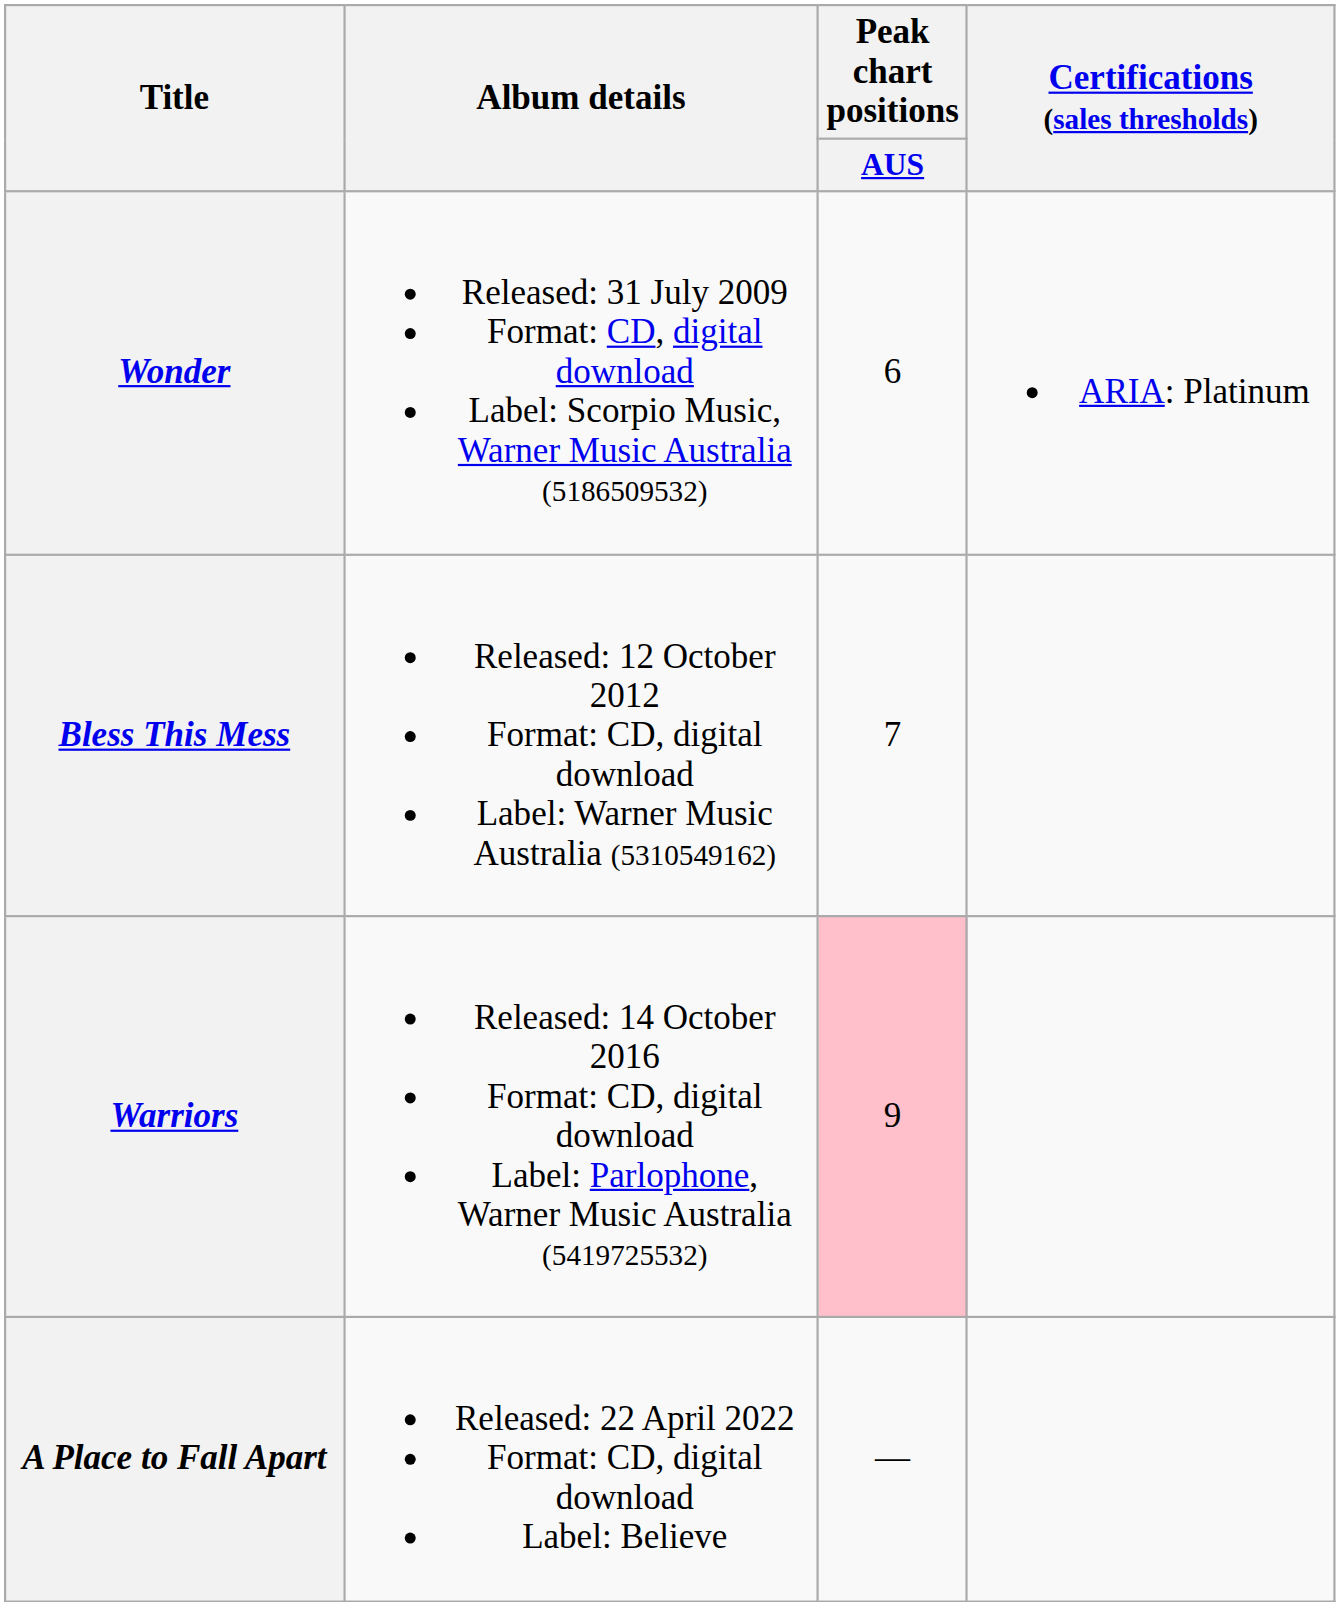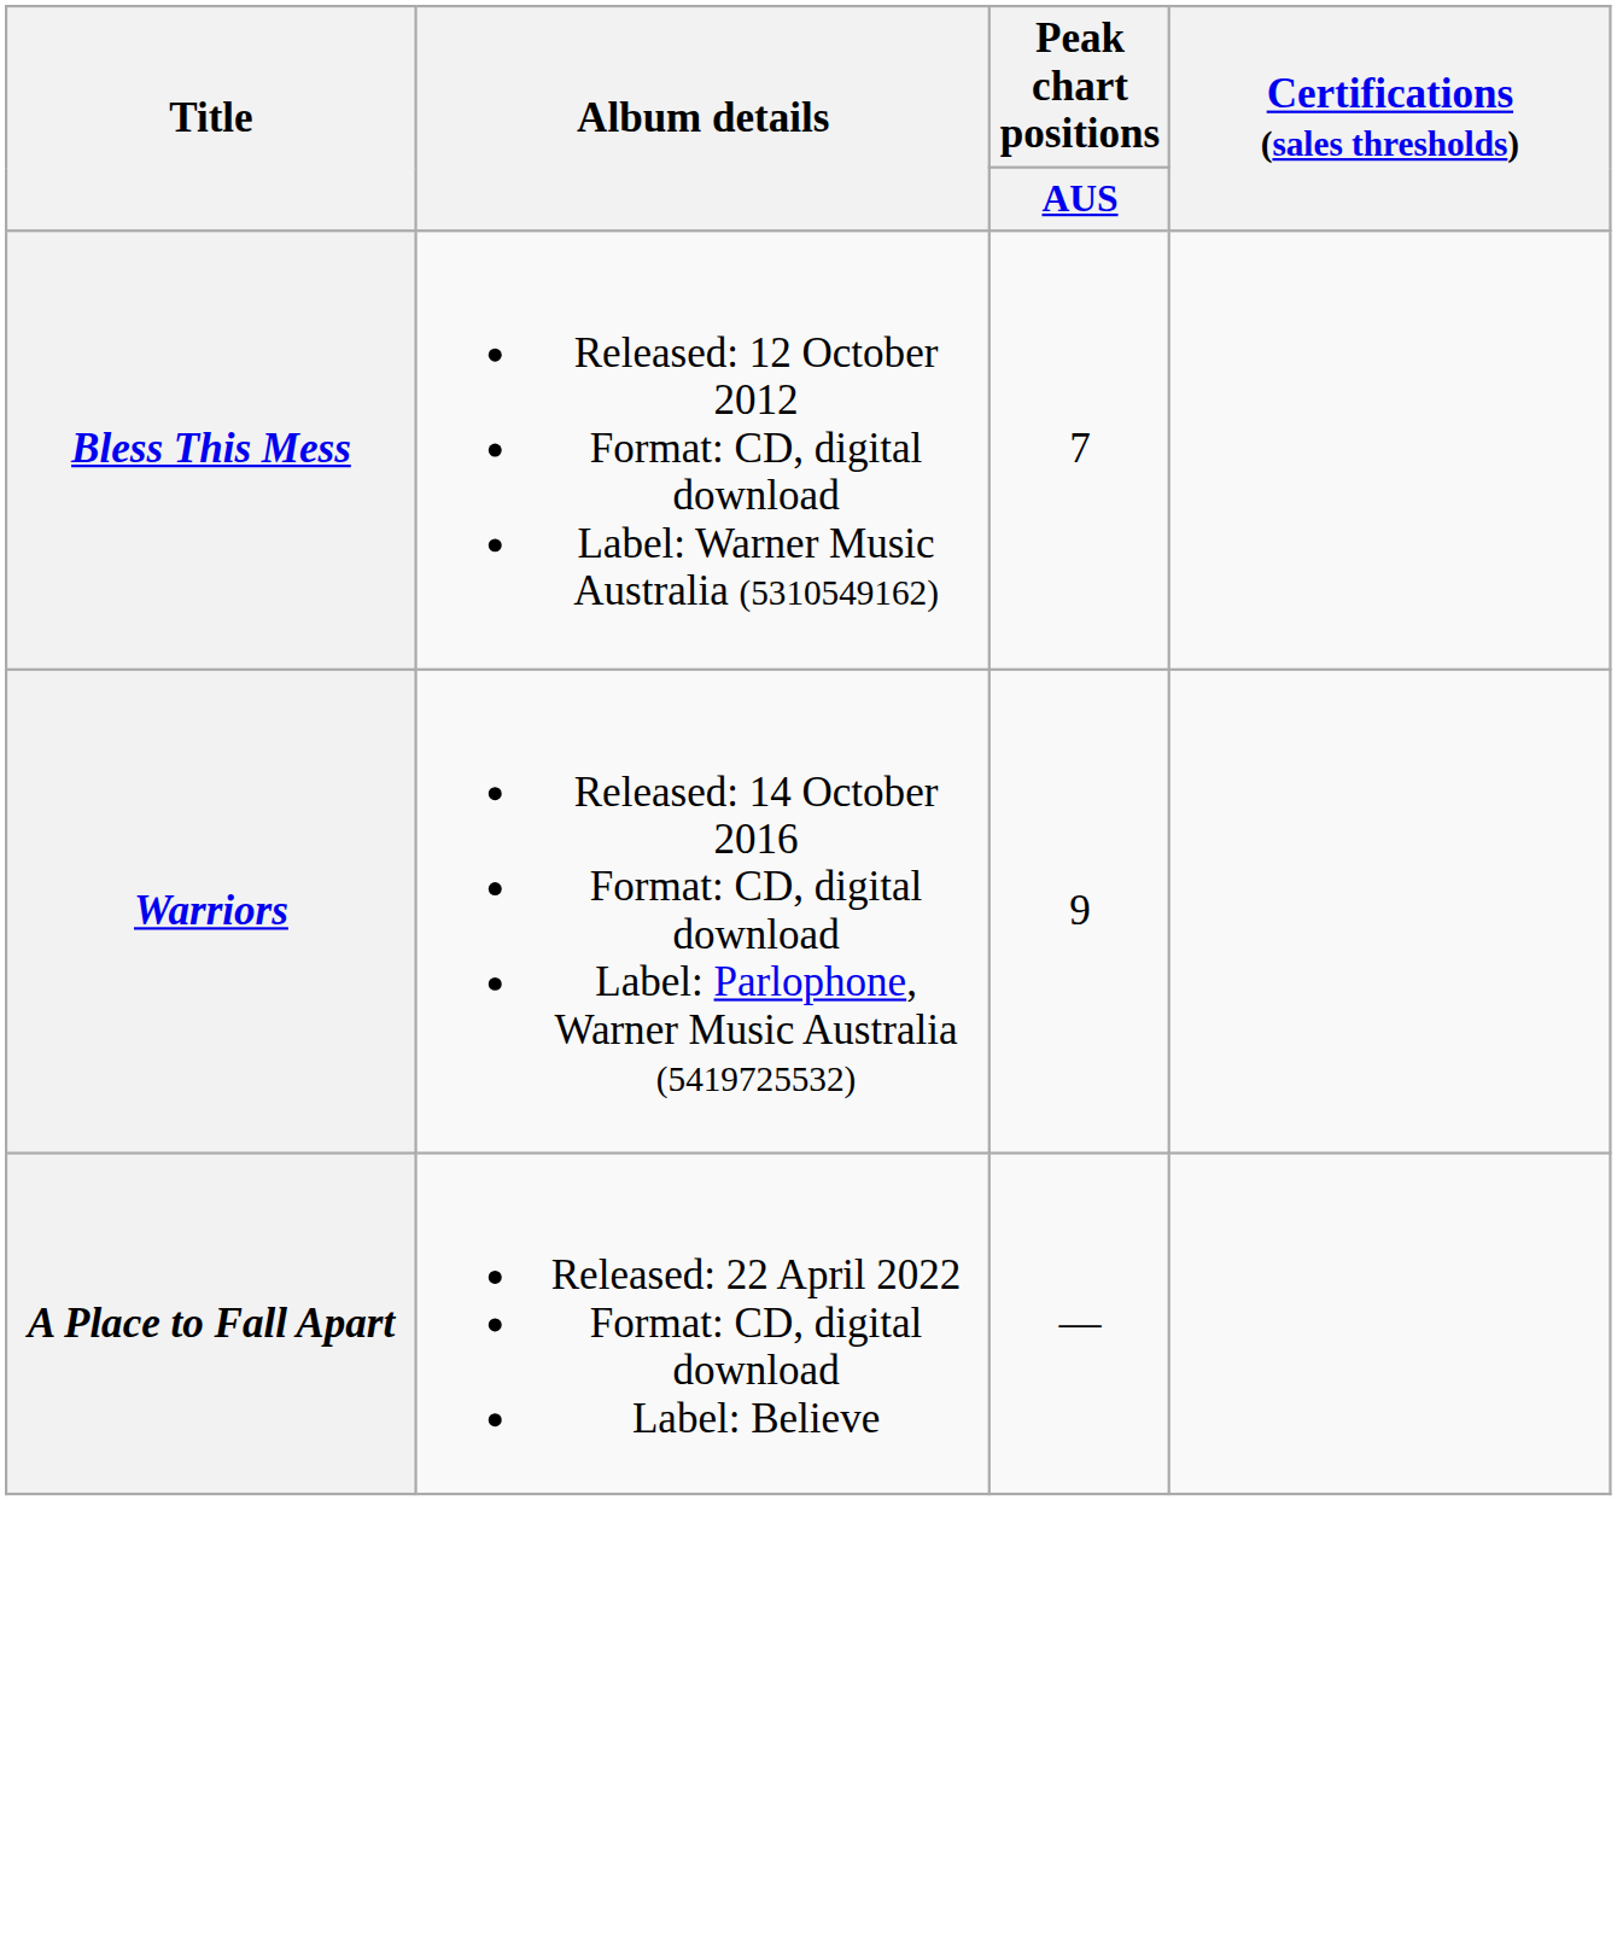- row: Wonder | Released: 31 July 2009 Format: CD, digital download Label: Scorpio Music, Warner Music Australia (5186509532) | 6 | ARIA: Platinum
Warriors | Peak chart positions / AUS: pink background -> no background
